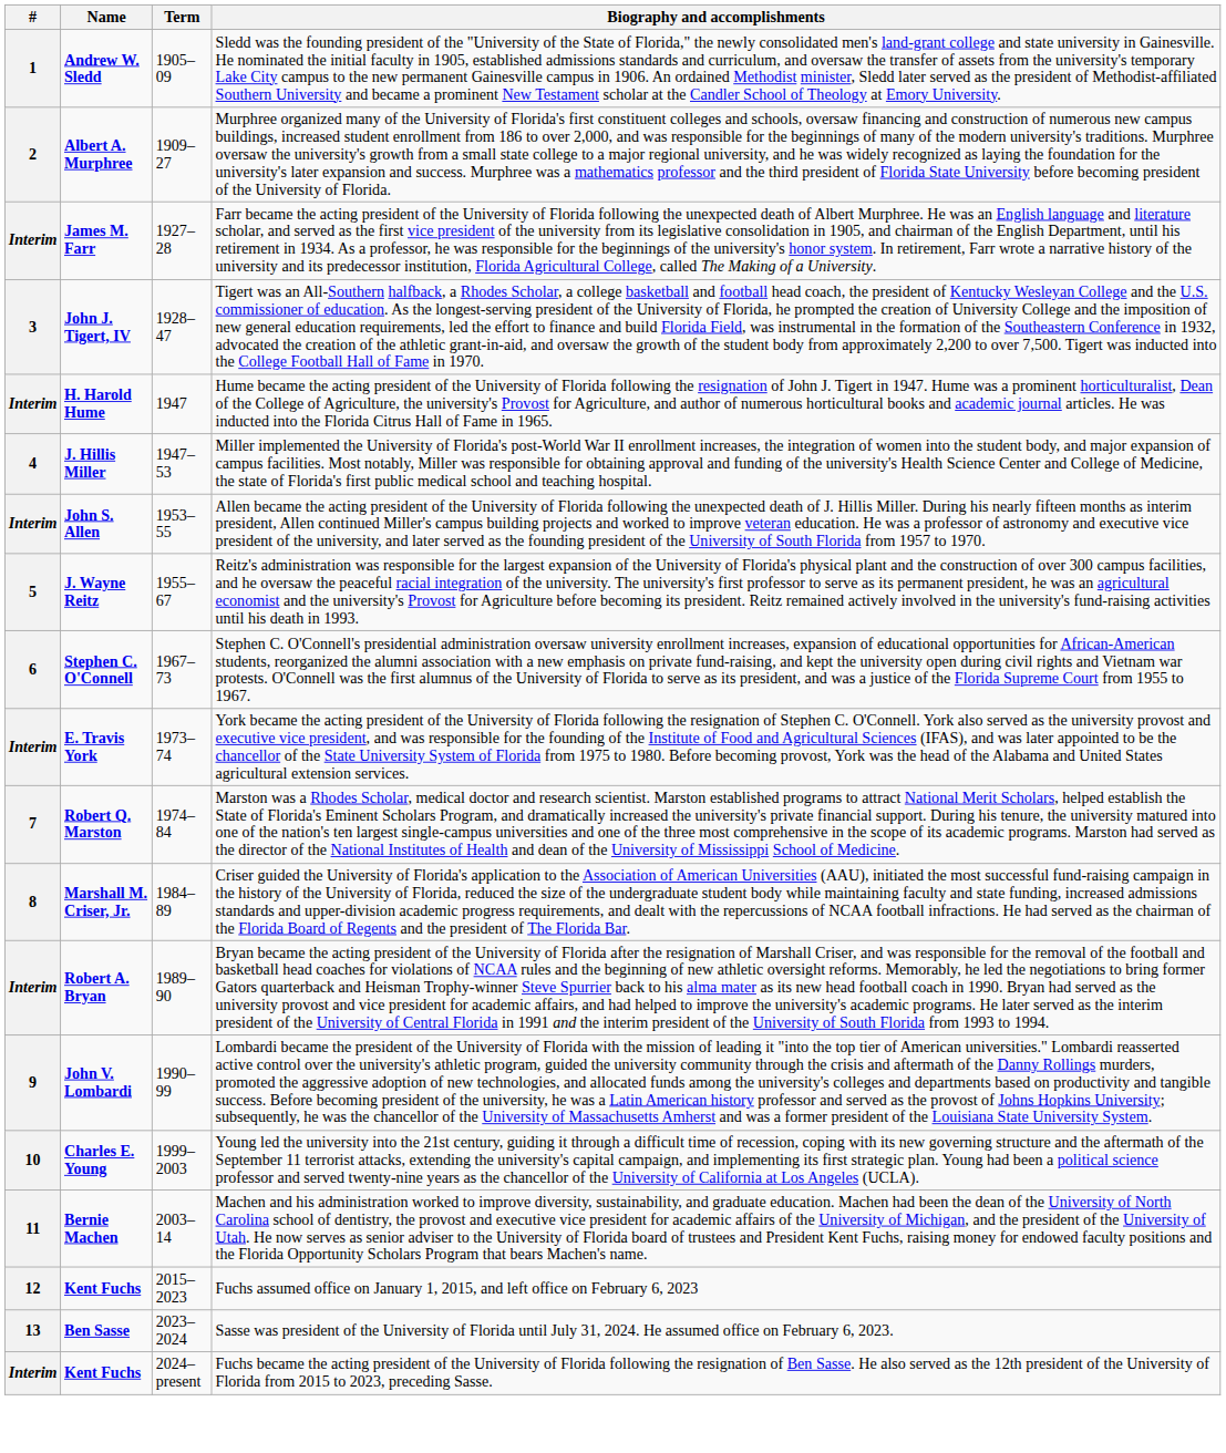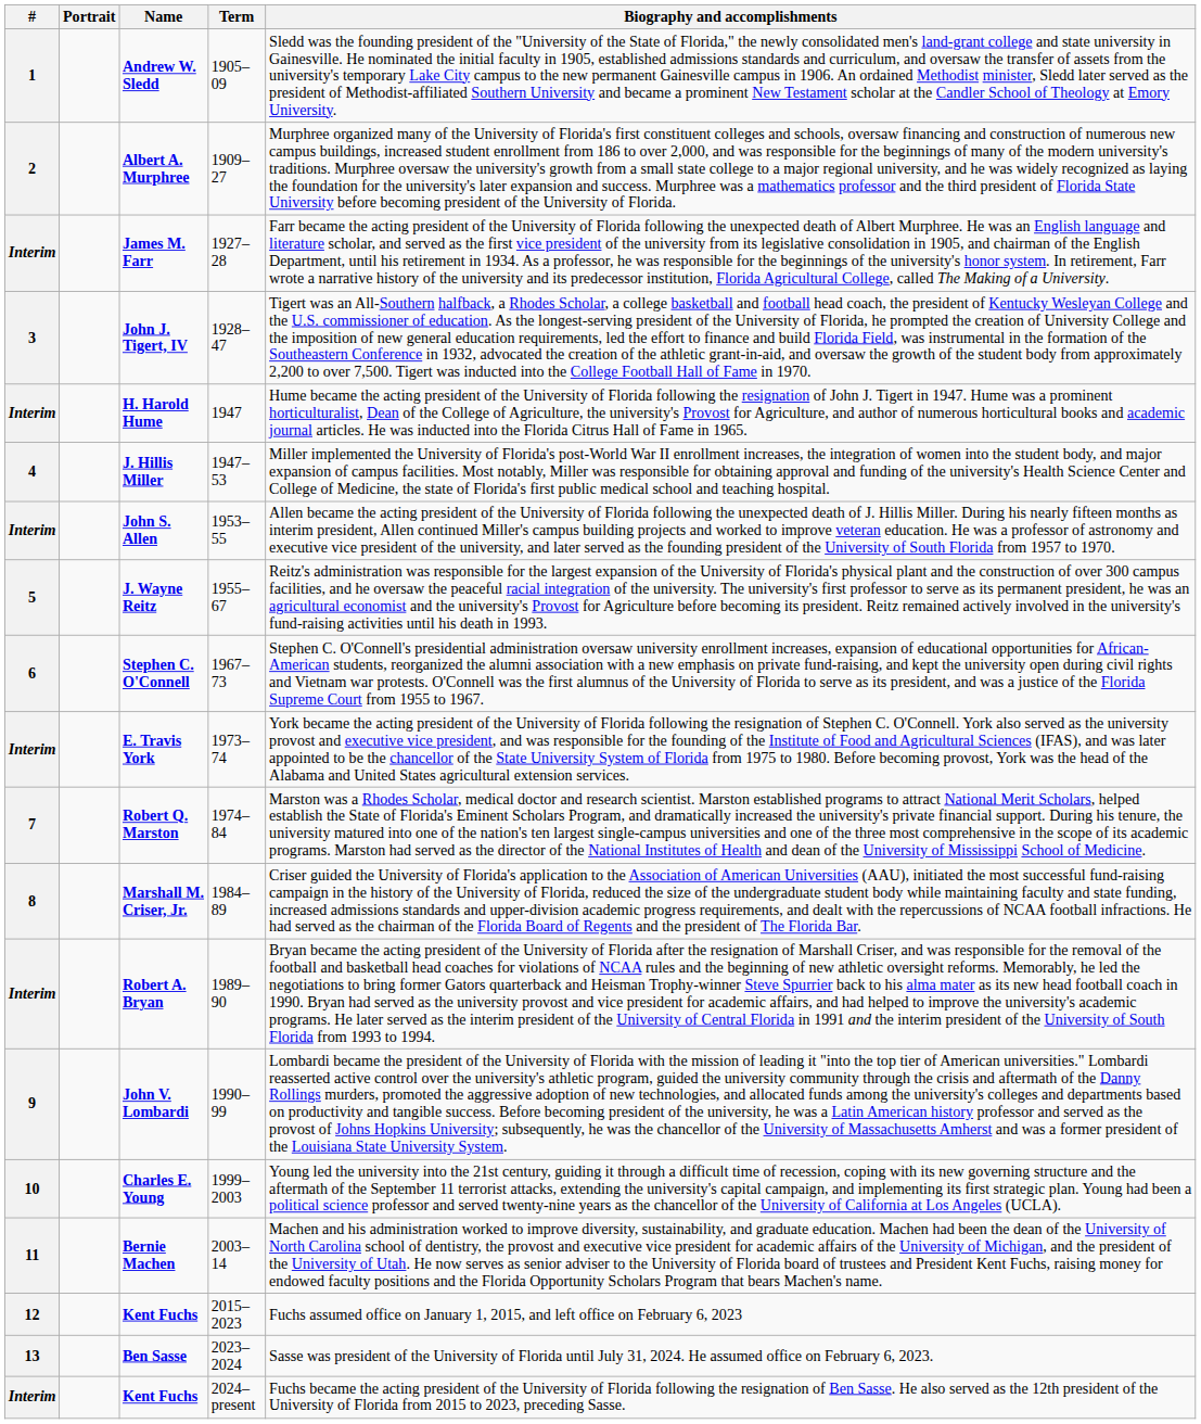+ column: Portrait
